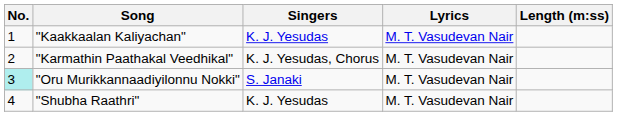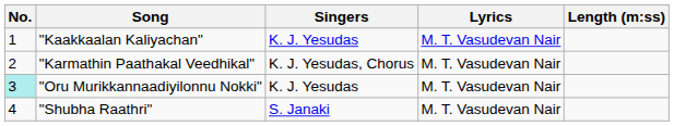"Oru Murikkannaadiyilonnu Nokki" | Singers: S. Janaki -> K. J. Yesudas
"Shubha Raathri" | Singers: K. J. Yesudas -> S. Janaki
